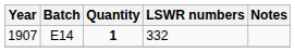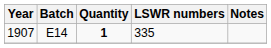1907 | LSWR numbers: 332 -> 335
